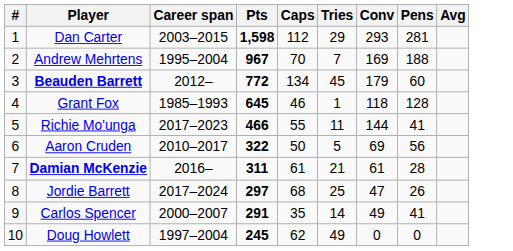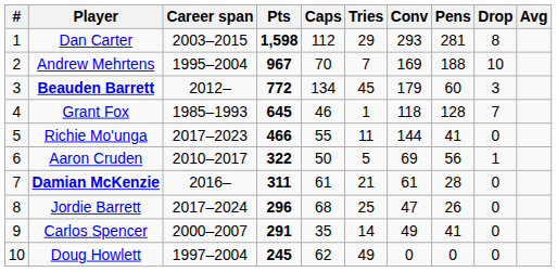+ column: Drop | 8 | 10 | 3 | 7 | 0 | 1 | 0 | 0 | 0 | 0
Jordie Barrett | Pts: 297 -> 296
